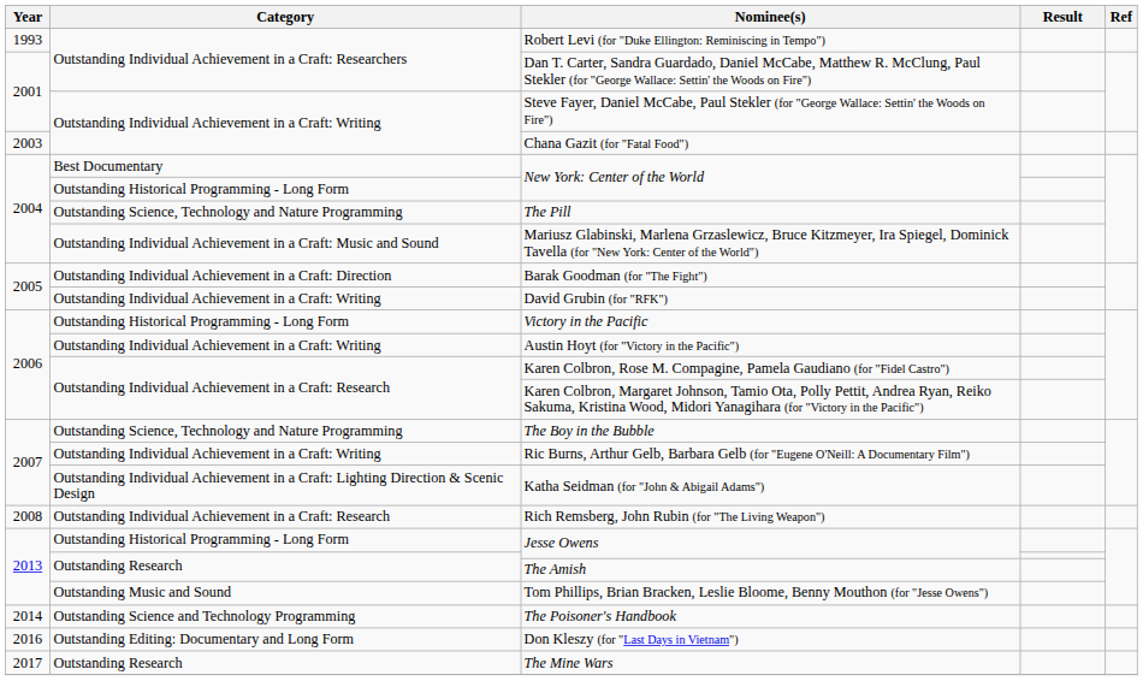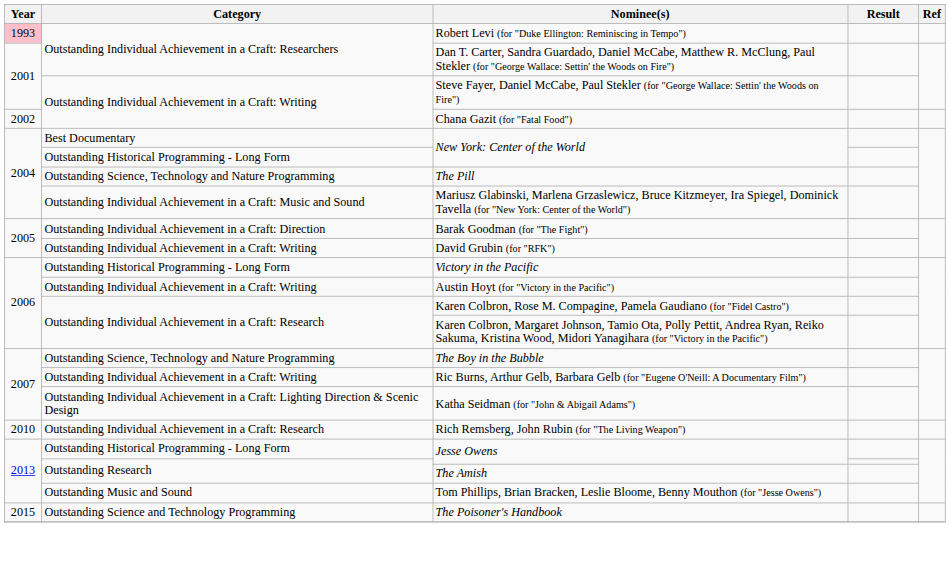Robert Levi (for "Duke Ellington: Reminiscing in Tempo") | Year: no background -> pink background
Chana Gazit (for "Fatal Food") | Year: 2003 -> 2002
Rich Remsberg, John Rubin (for "The Living Weapon") | Year: 2008 -> 2010
The Poisoner's Handbook | Year: 2014 -> 2015
- row: 2016 | Outstanding Editing: Documentary and Long Form | Don Kleszy (for "Last Days in Vietnam")
- row: 2017 | Outstanding Research | The Mine Wars
